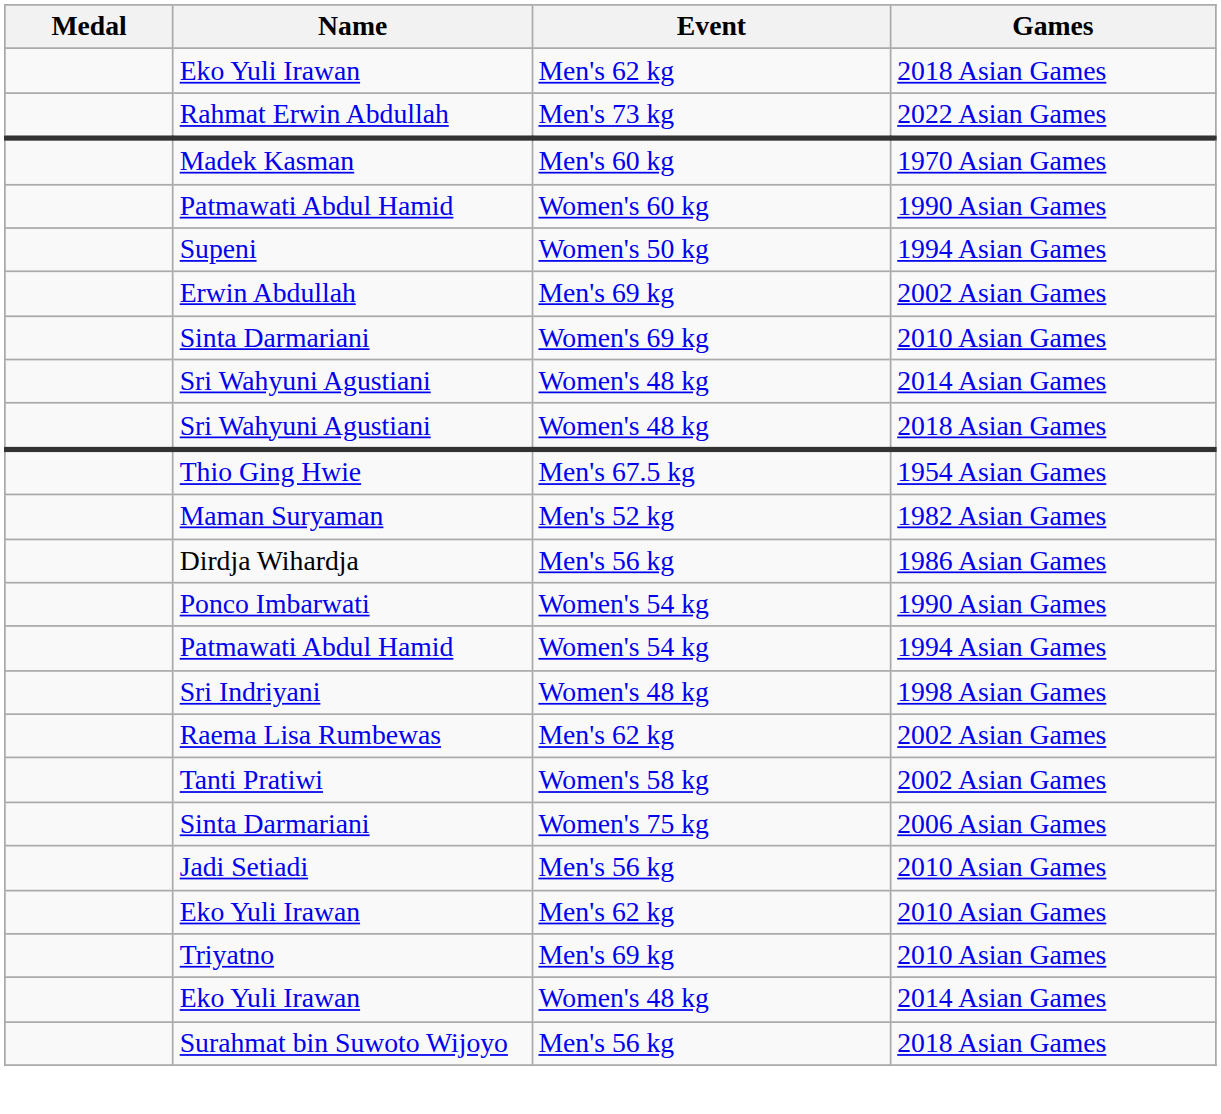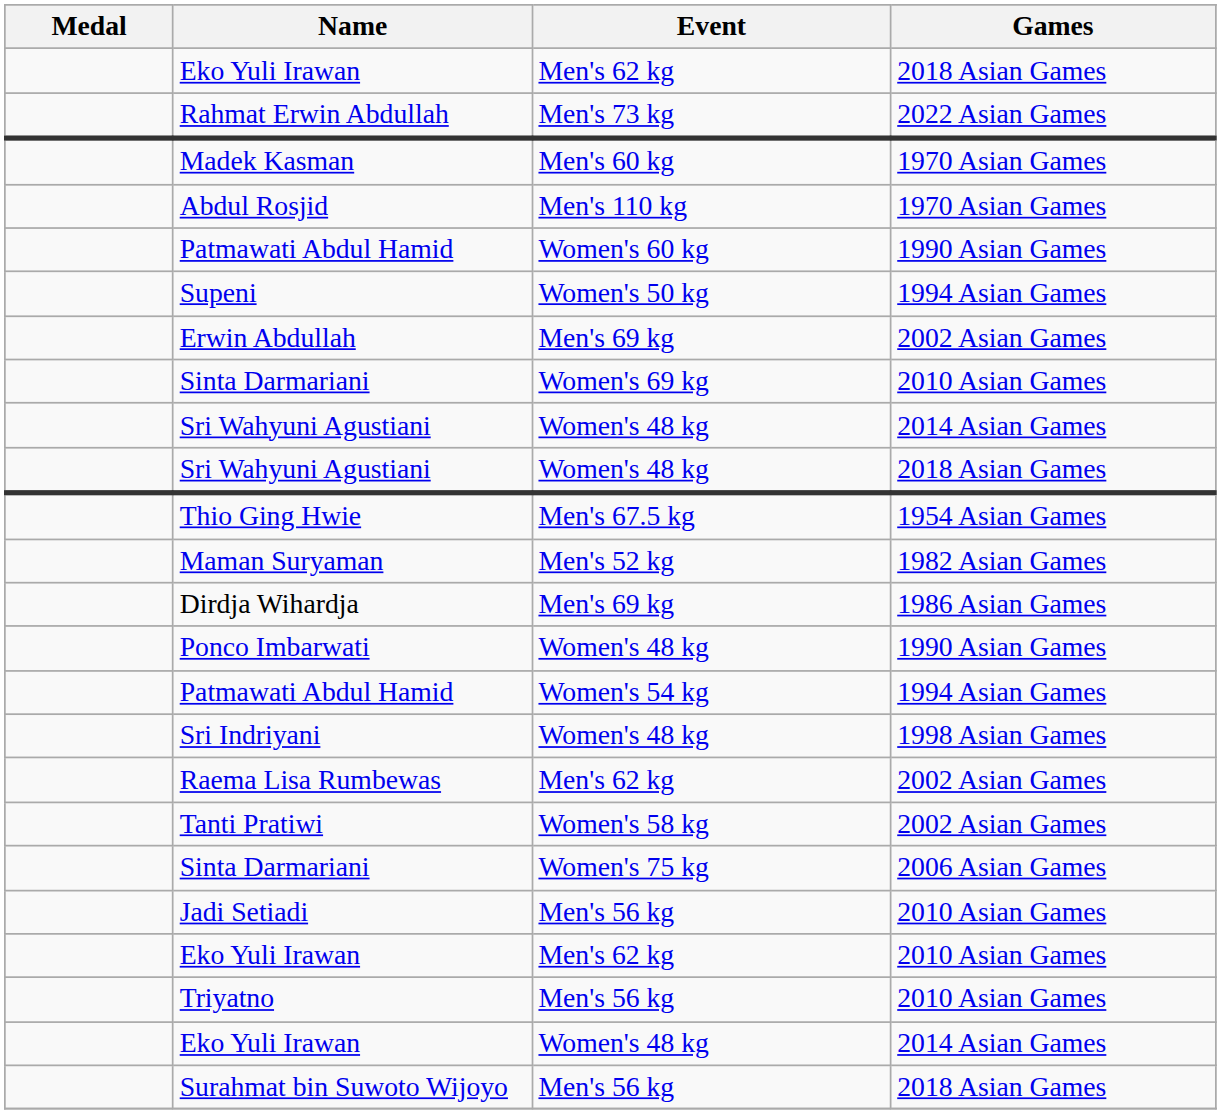+ row: Abdul Rosjid | Men's 110 kg | 1970 Asian Games
Dirdja Wihardja | Event: Men's 56 kg -> Men's 69 kg
Ponco Imbarwati | Event: Women's 54 kg -> Women's 48 kg
Triyatno | Event: Men's 69 kg -> Men's 56 kg
